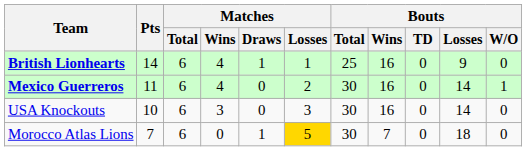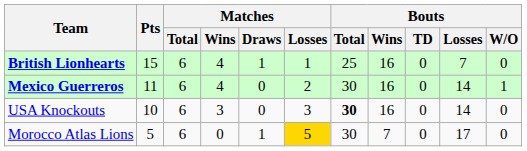British Lionhearts | Pts: 14 -> 15
British Lionhearts | Bouts / Losses: 9 -> 7
USA Knockouts | Bouts / Total: normal -> bold
Morocco Atlas Lions | Pts: 7 -> 5
Morocco Atlas Lions | Bouts / Losses: 18 -> 17
